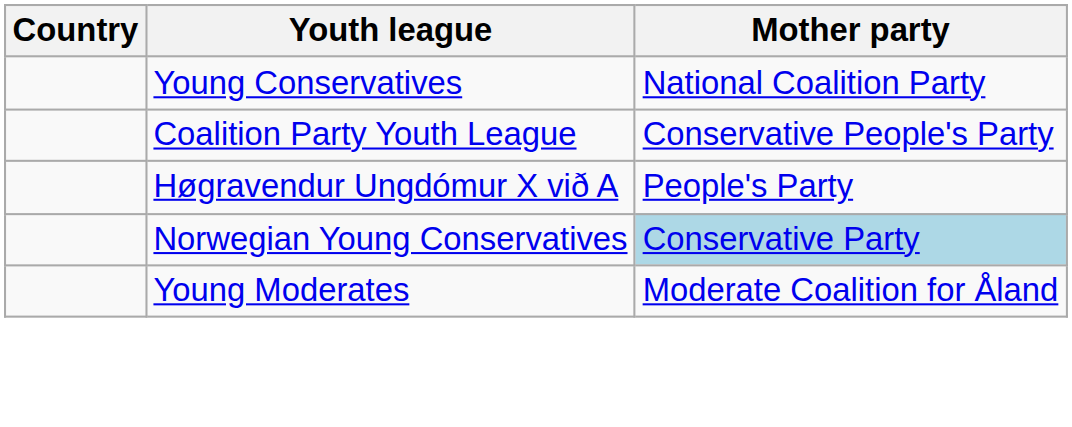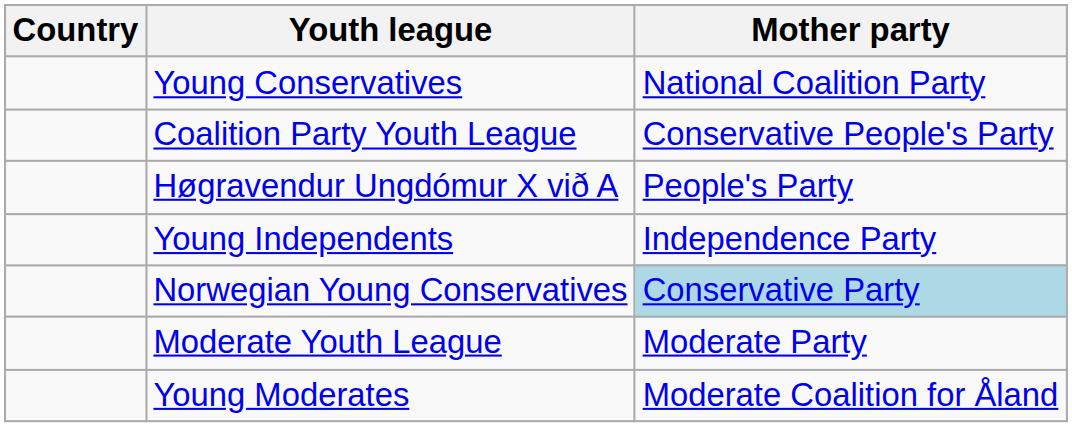+ row: Young Independents | Independence Party
+ row: Moderate Youth League | Moderate Party
